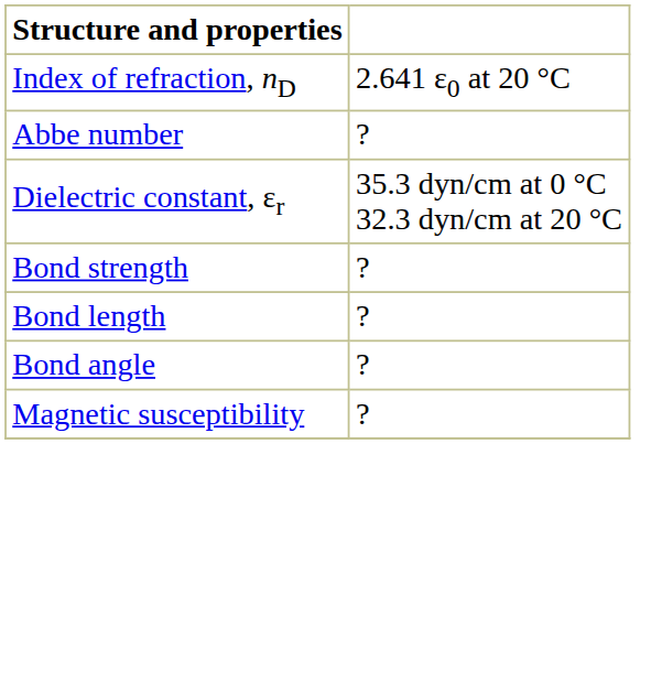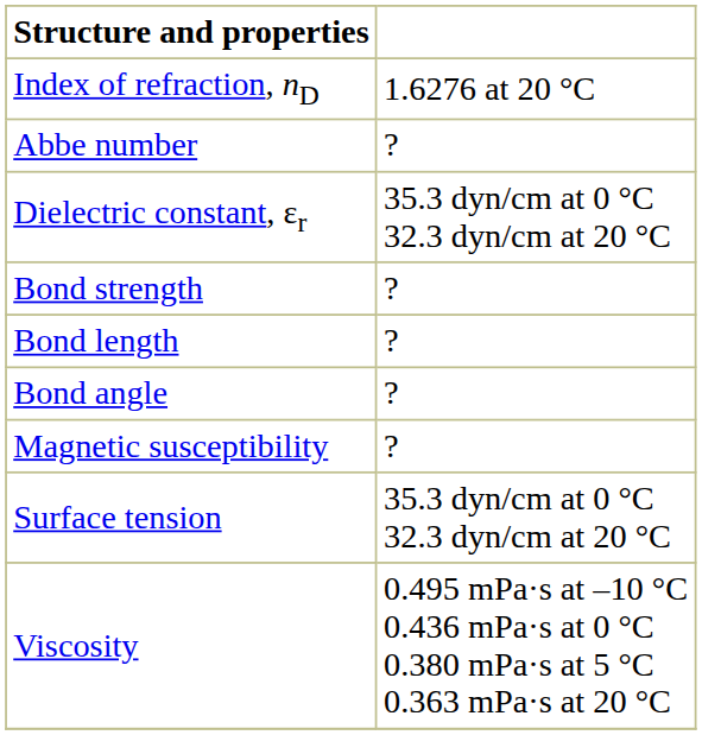Index of refraction, nD | column 2: 2.641 ε0 at 20 °C -> 1.6276 at 20 °C
+ row: Surface tension | 35.3 dyn/cm at 0 °C 32.3 dyn/cm at 20 °C
+ row: Viscosity | 0.495 mPa·s at –10 °C 0.436 mPa·s at 0 °C 0.380 mPa·s at 5 °C 0.363 mPa·s at 20 °C
